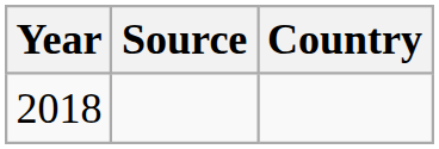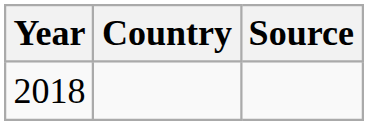columns swapped: Country <-> Source
